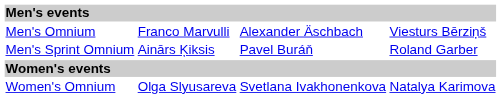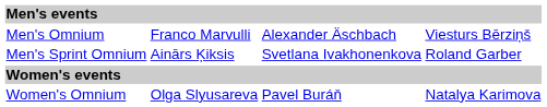Men's Sprint Omnium | column 3: Pavel Buráň -> Svetlana Ivakhonenkova
Women's Omnium | column 3: Svetlana Ivakhonenkova -> Pavel Buráň
